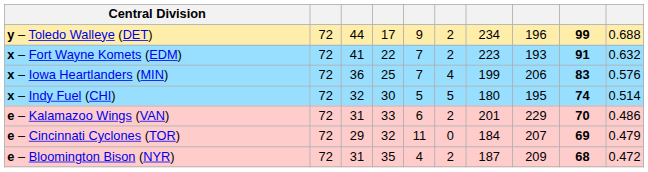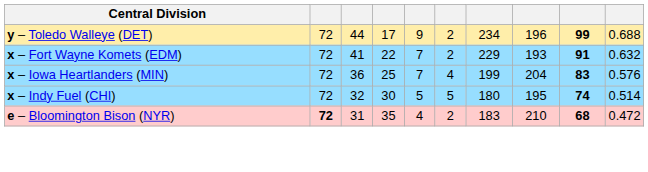x – Fort Wayne Komets (EDM) | column 7: 223 -> 229
x – Iowa Heartlanders (MIN) | column 8: 206 -> 204
- row: e – Kalamazoo Wings (VAN) | 72 | 31 | 33 | 6 | 2 | 201 | 229 | 70 | 0.486
- row: e – Cincinnati Cyclones (TOR) | 72 | 29 | 32 | 11 | 0 | 184 | 207 | 69 | 0.479
e – Bloomington Bison (NYR) | column 2: normal -> bold
e – Bloomington Bison (NYR) | column 7: 187 -> 183
e – Bloomington Bison (NYR) | column 8: 209 -> 210
